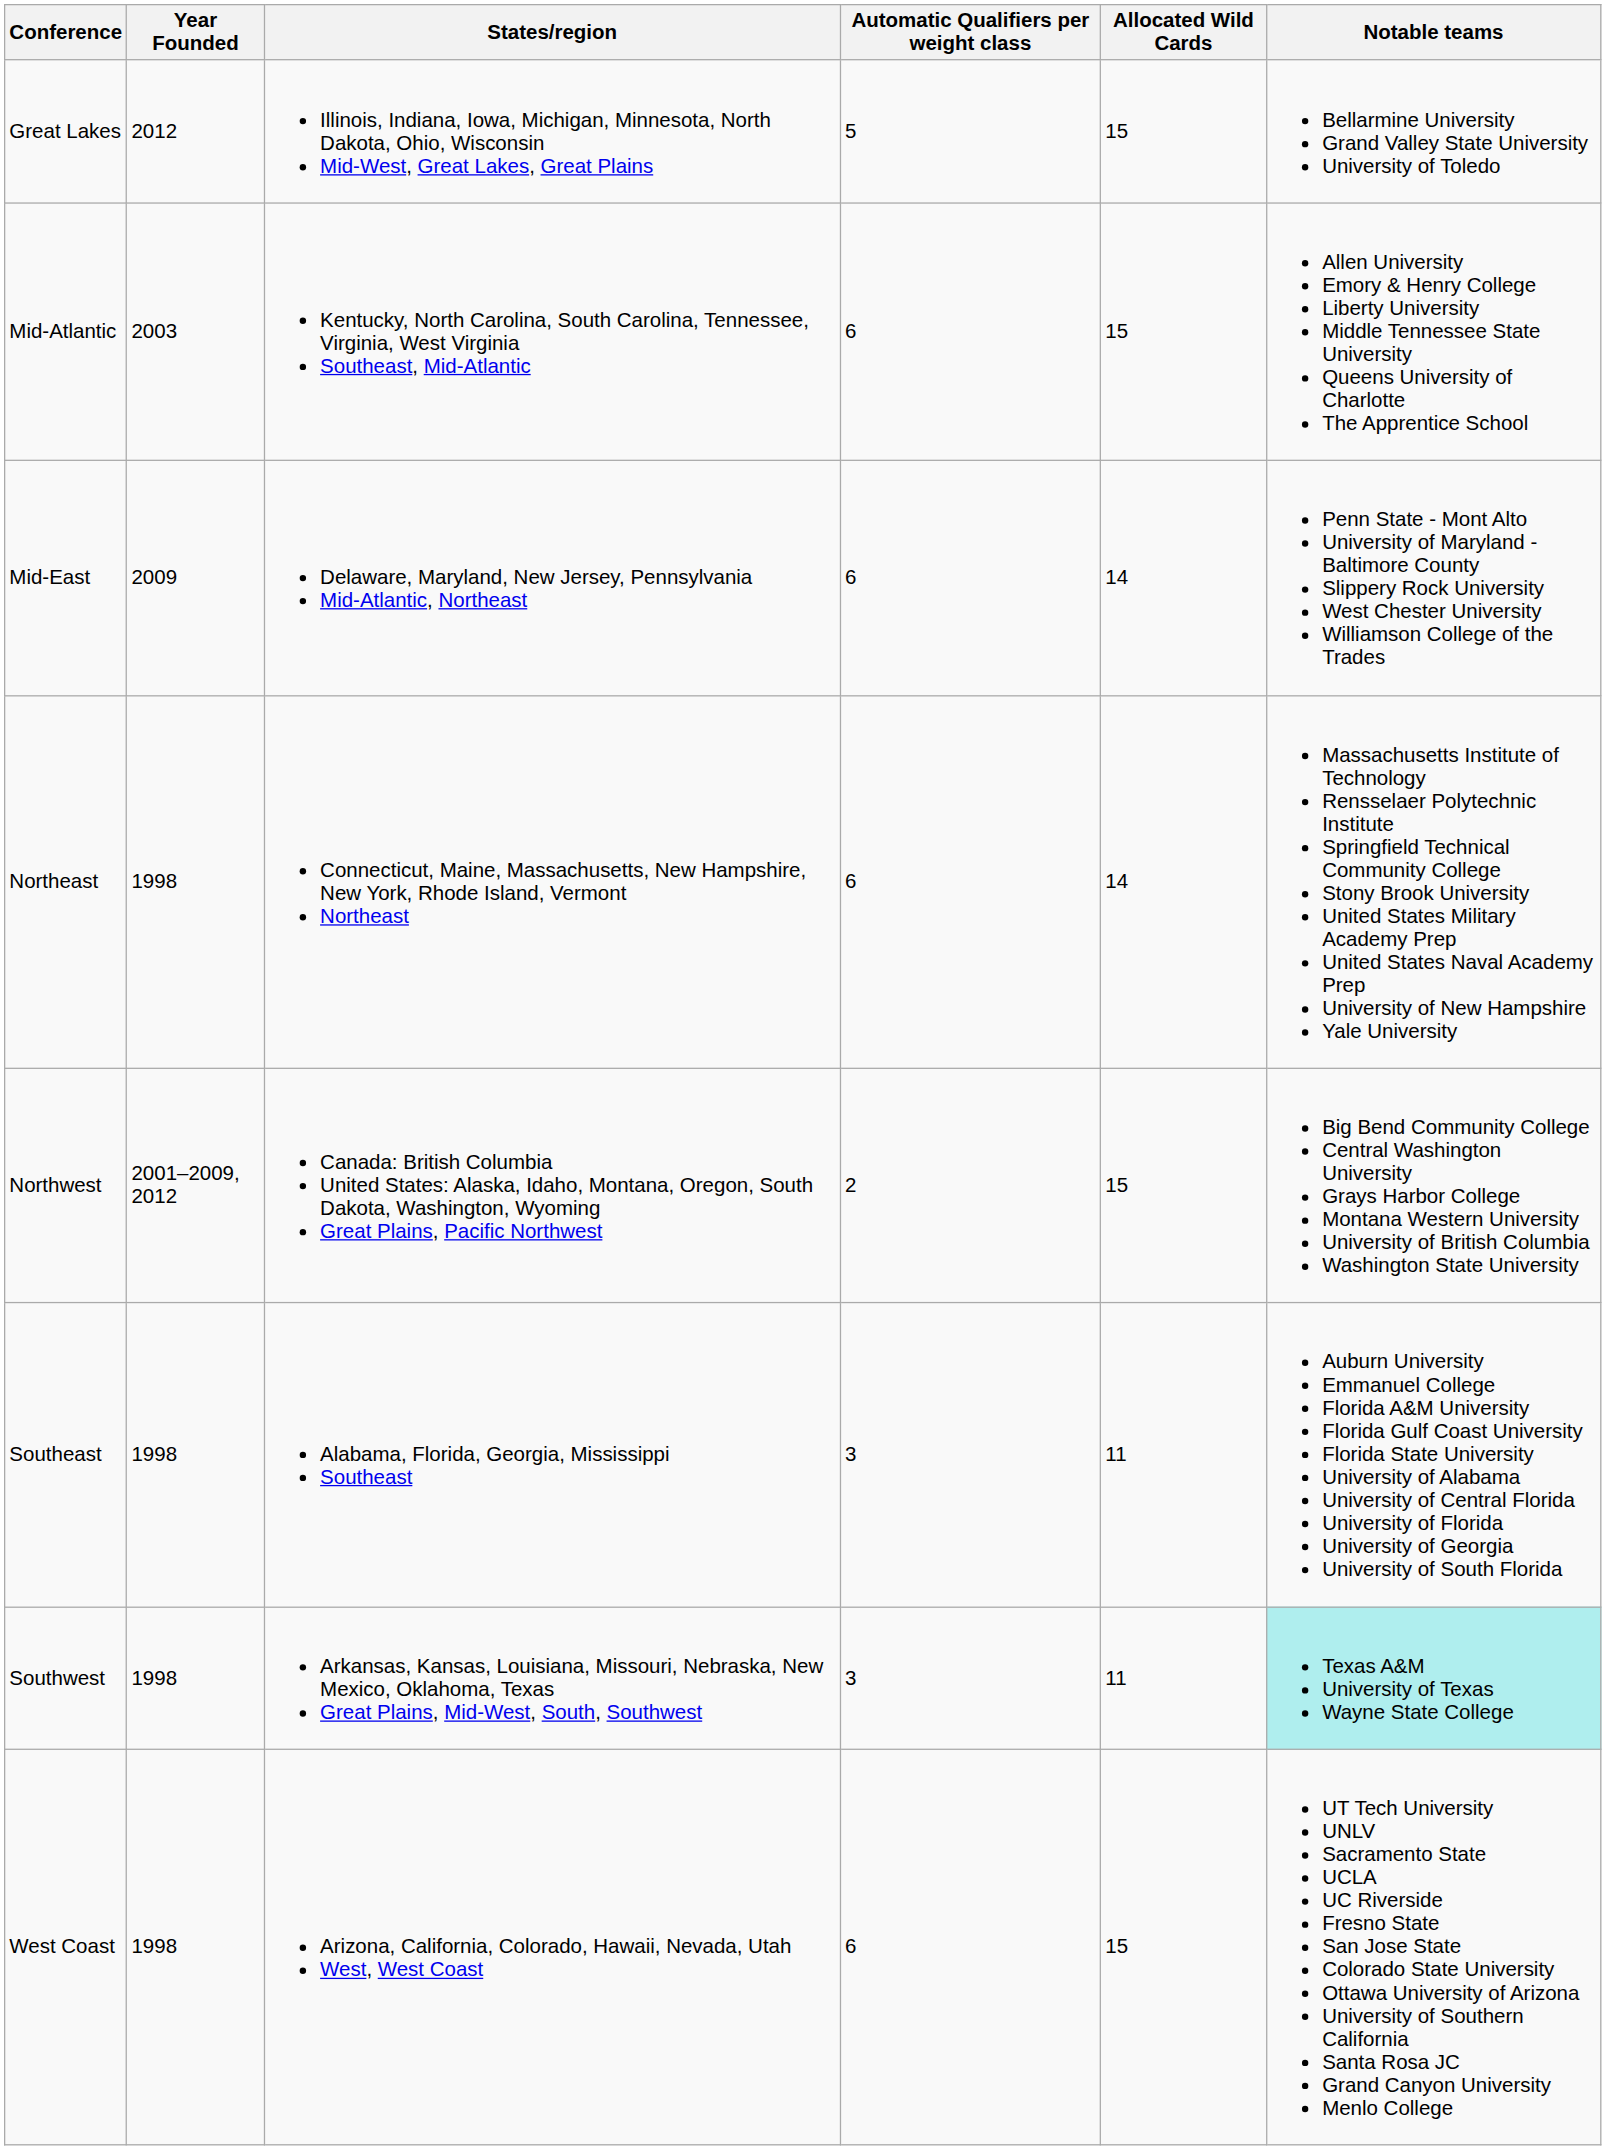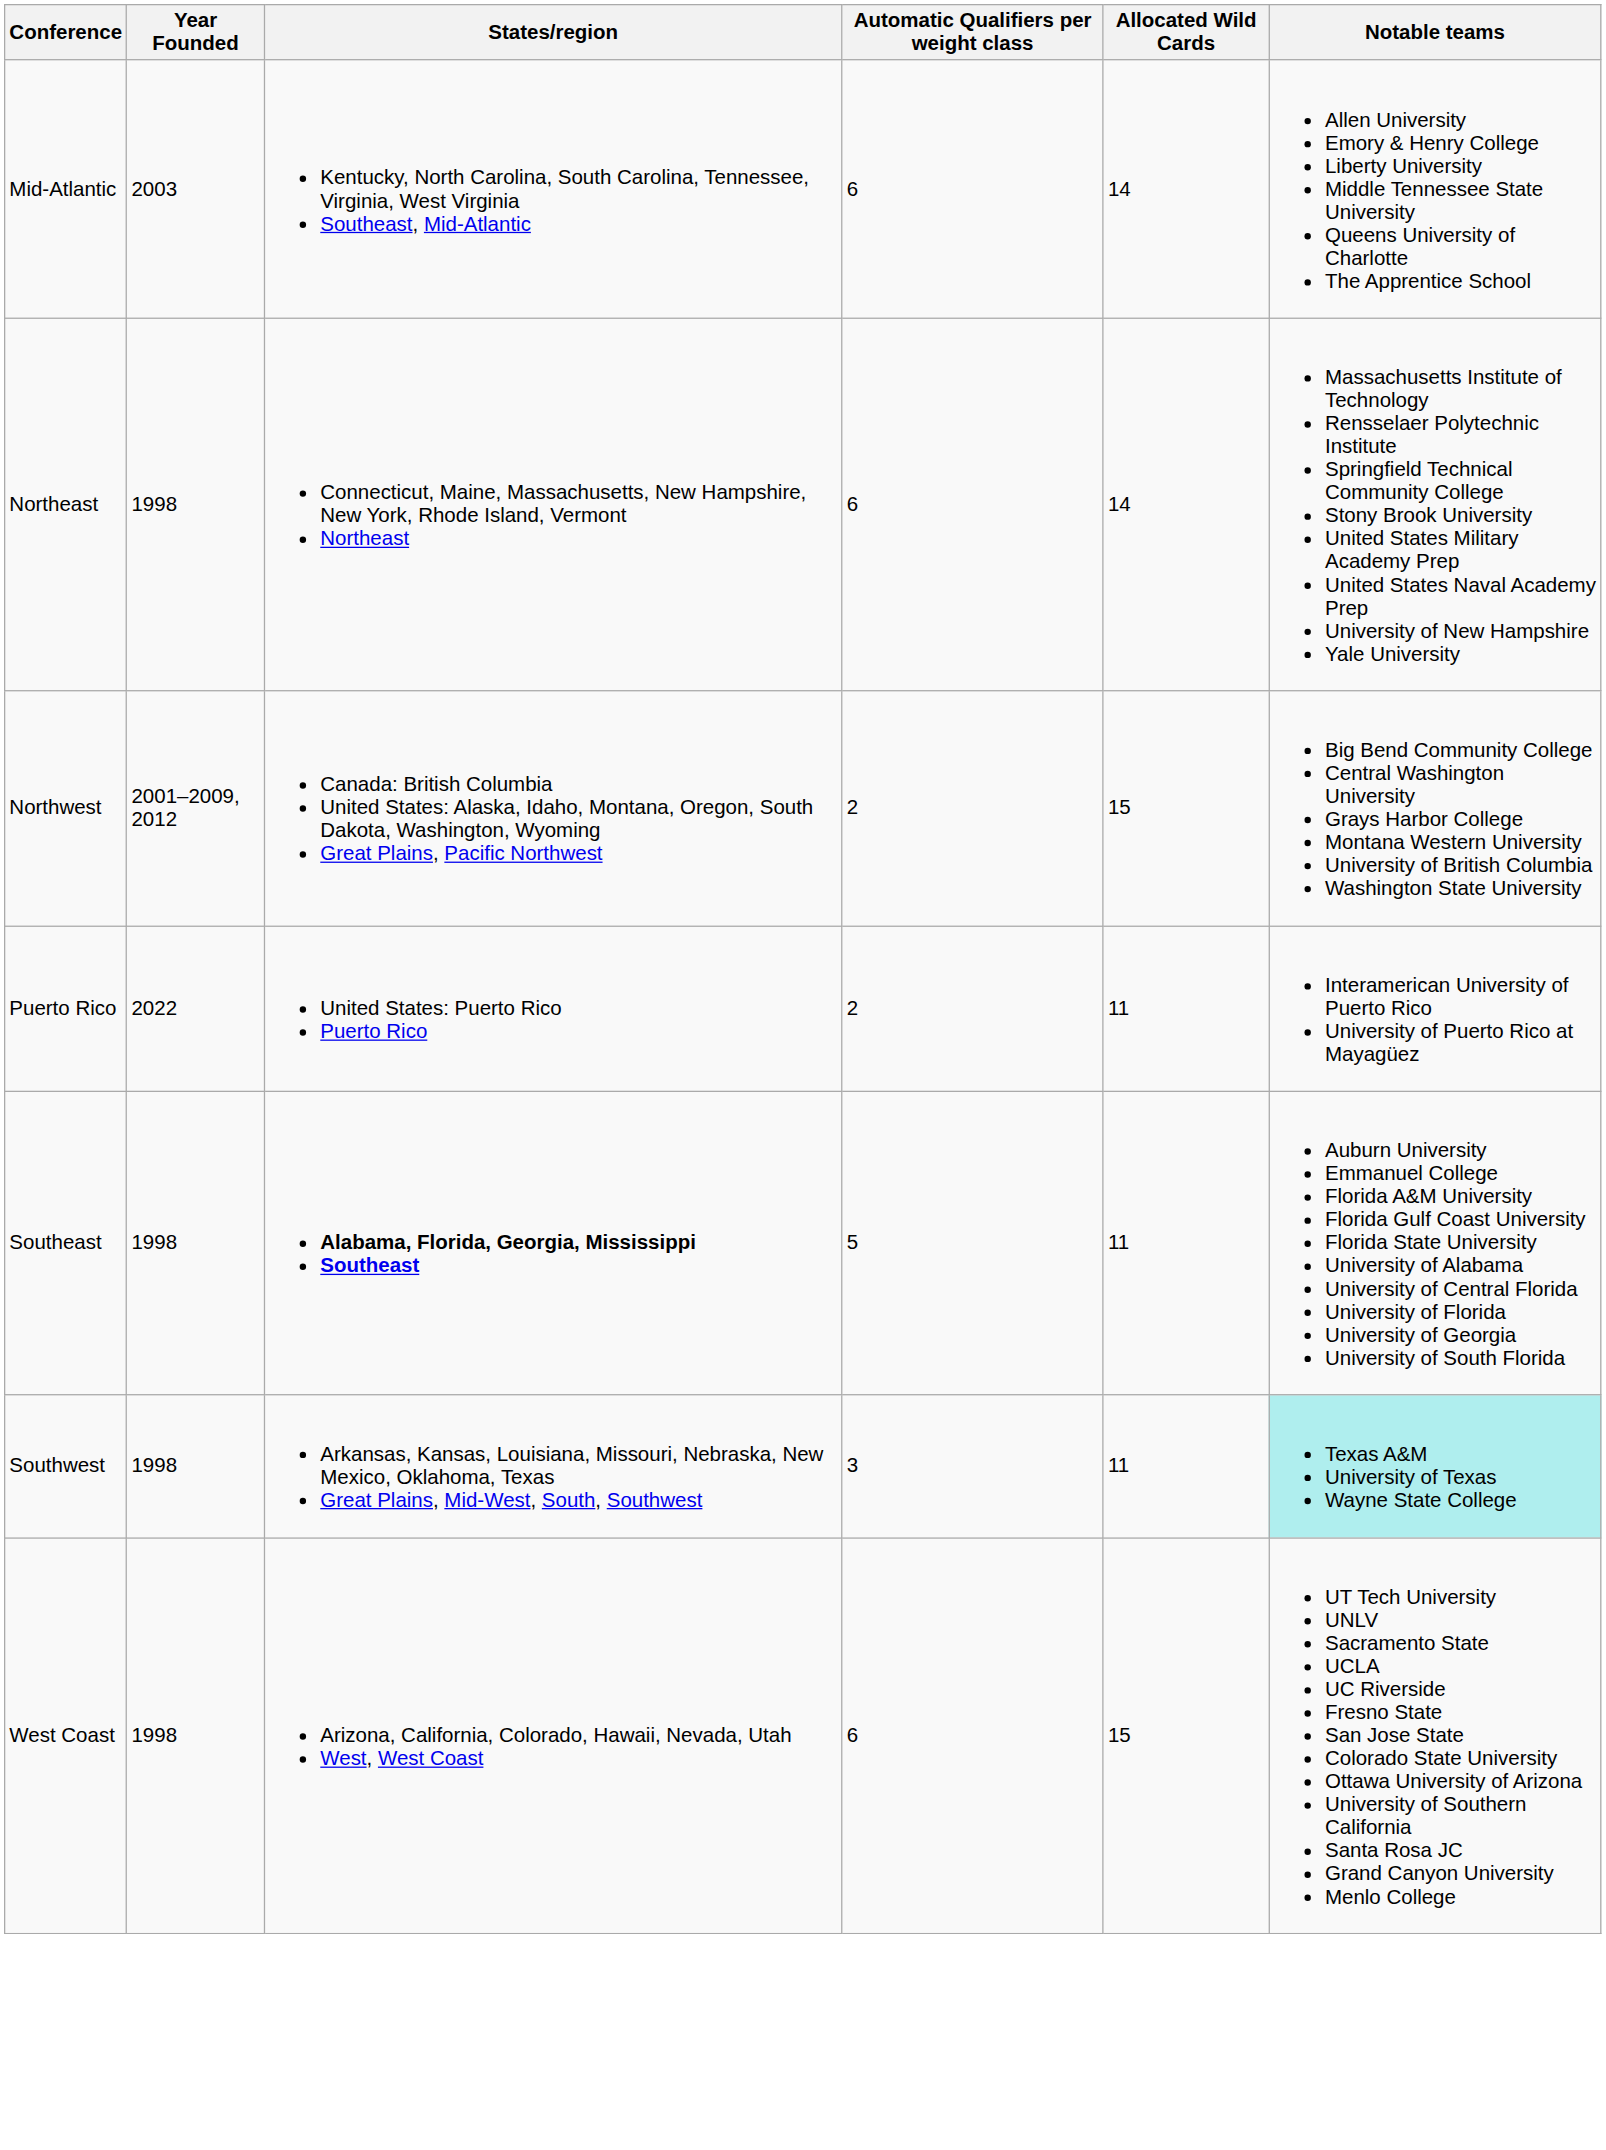- row: Great Lakes | 2012 | Illinois, Indiana, Iowa, Michigan, Minnesota, North Dakota, Ohio, Wisconsin Mid-West, Great Lakes, Great Plains | 5 | 15 | Bellarmine University Grand Valley State University University of Toledo
Mid-Atlantic | Allocated Wild Cards: 15 -> 14
- row: Mid-East | 2009 | Delaware, Maryland, New Jersey, Pennsylvania Mid-Atlantic, Northeast | 6 | 14 | Penn State - Mont Alto University of Maryland - Baltimore County Slippery Rock University West Chester University Williamson College of the Trades
+ row: Puerto Rico | 2022 | United States: Puerto Rico Puerto Rico | 2 | 11 | Interamerican University of Puerto Rico University of Puerto Rico at Mayagüez
Southeast | States/region: normal -> bold
Southeast | Automatic Qualifiers per weight class: 3 -> 5
